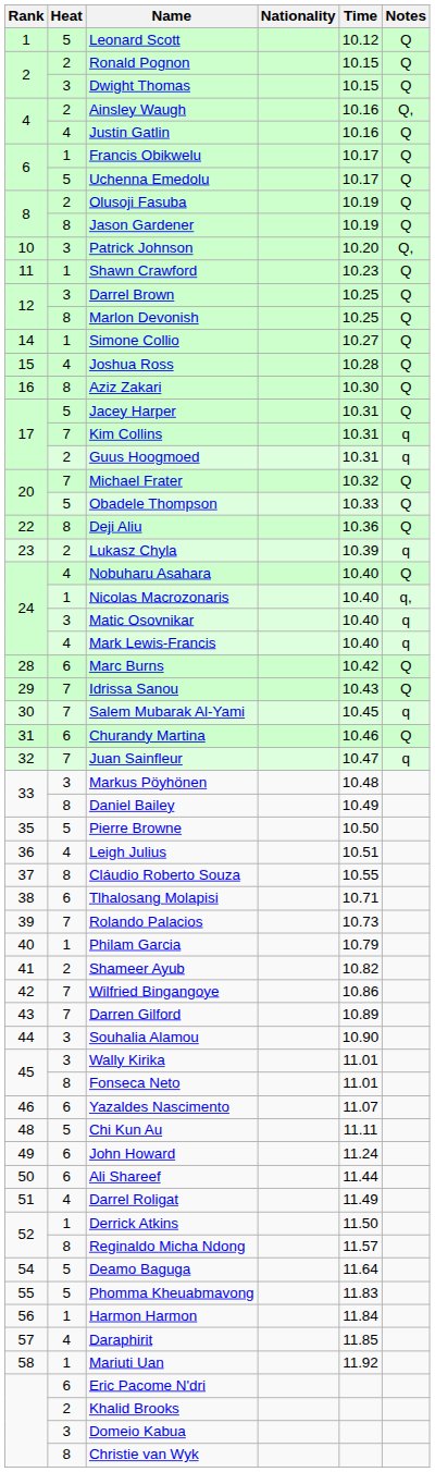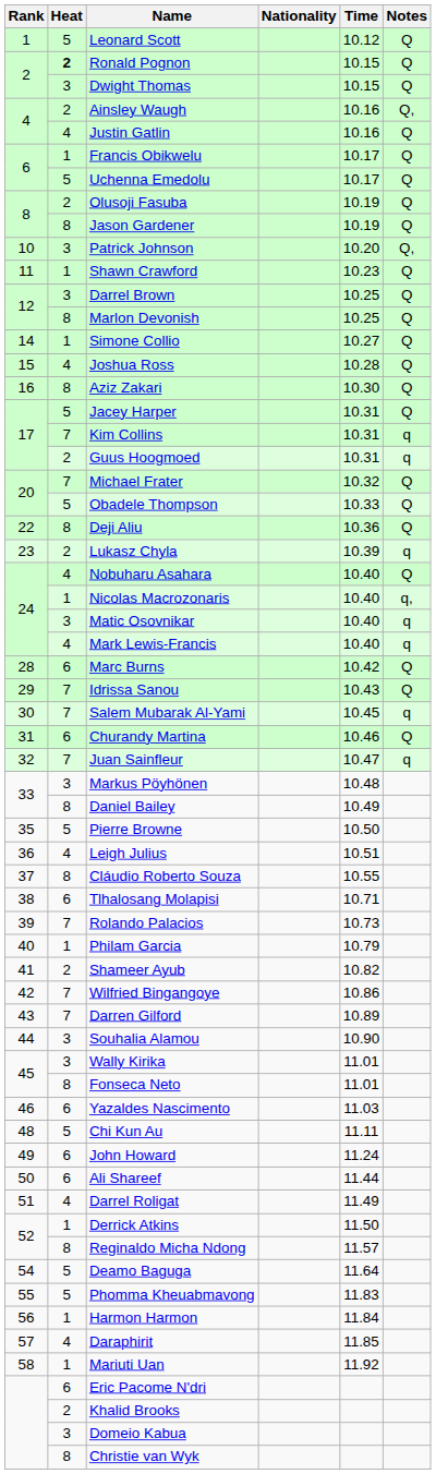Ronald Pognon | Heat: normal -> bold
Yazaldes Nascimento | Time: 11.07 -> 11.03
